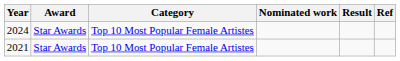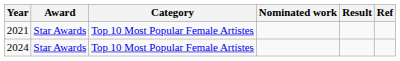rows swapped: 2021 <-> 2024
